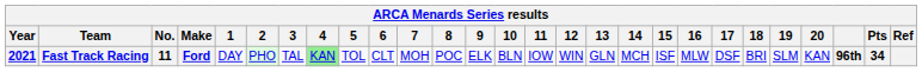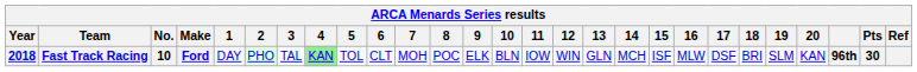Fast Track Racing | Year: 2021 -> 2018
Fast Track Racing | No.: 11 -> 10
Fast Track Racing | Pts: 34 -> 30
